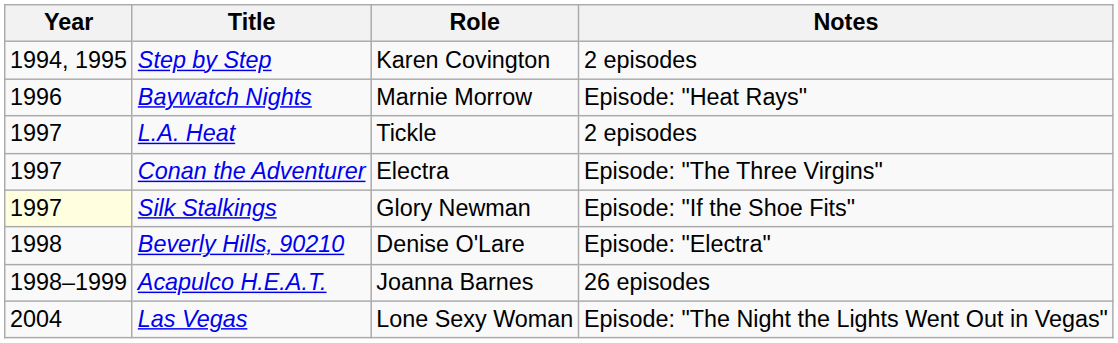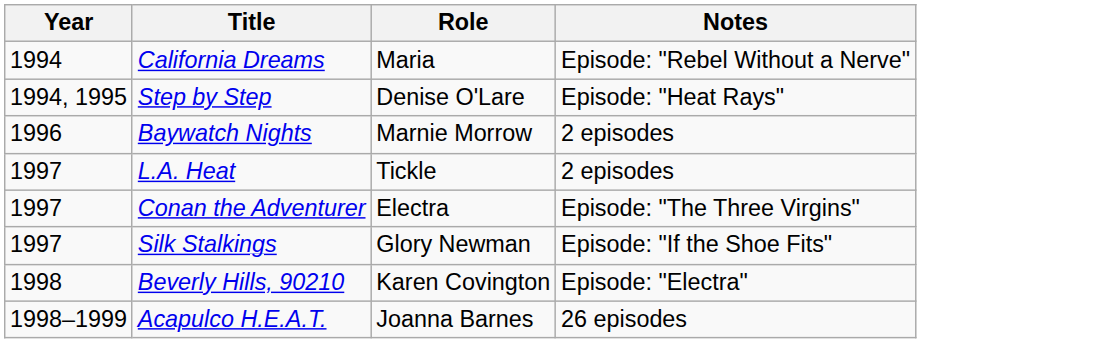+ row: 1994 | California Dreams | Maria | Episode: "Rebel Without a Nerve"
Step by Step | Role: Karen Covington -> Denise O'Lare
Step by Step | Notes: 2 episodes -> Episode: "Heat Rays"
Baywatch Nights | Notes: Episode: "Heat Rays" -> 2 episodes
Silk Stalkings | Year: lightyellow background -> no background
Beverly Hills, 90210 | Role: Denise O'Lare -> Karen Covington
- row: 2004 | Las Vegas | Lone Sexy Woman | Episode: "The Night the Lights Went Out in Vegas"
